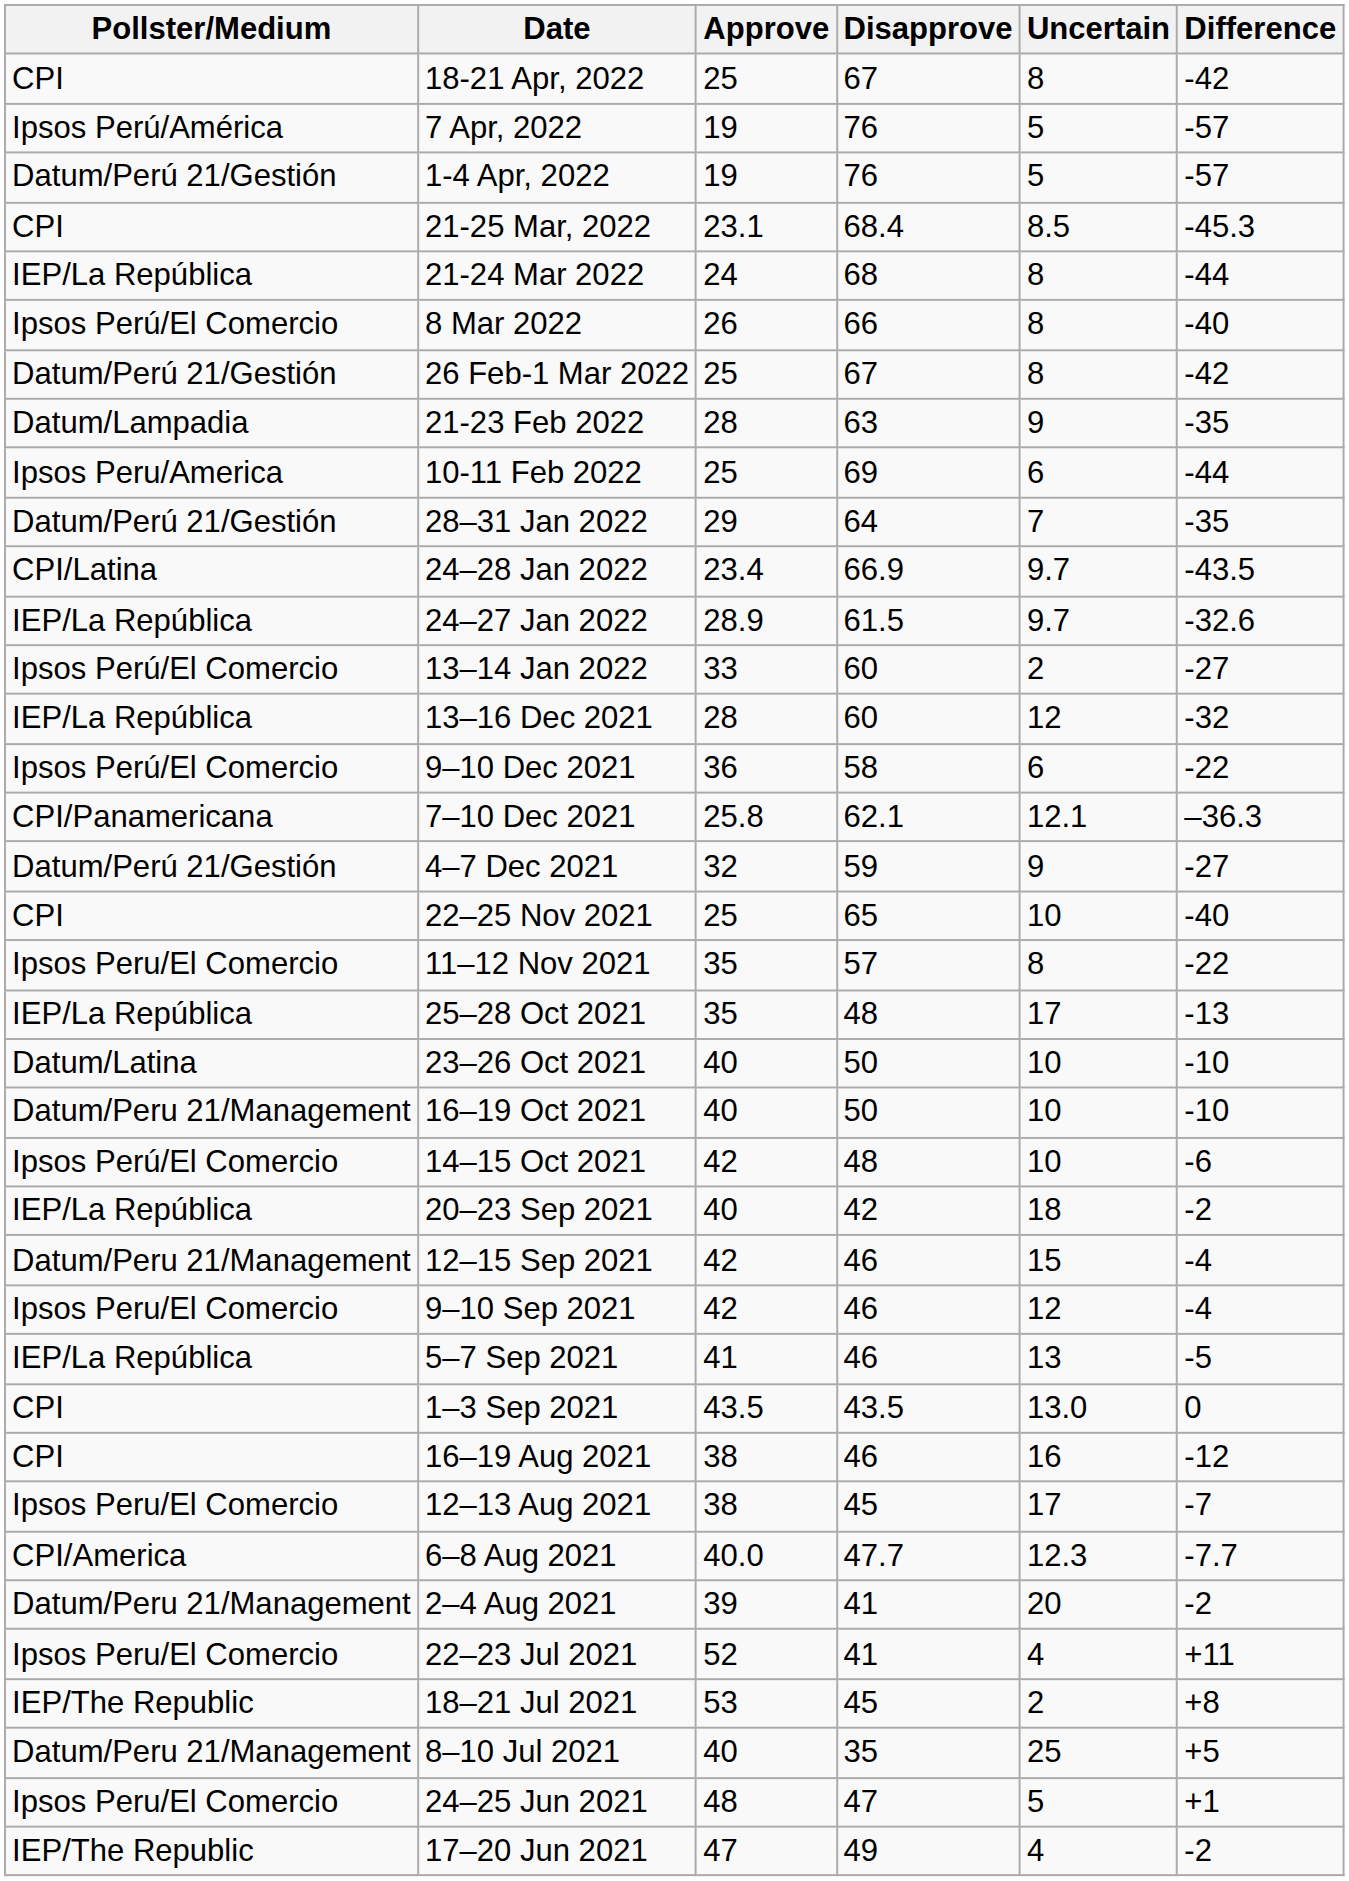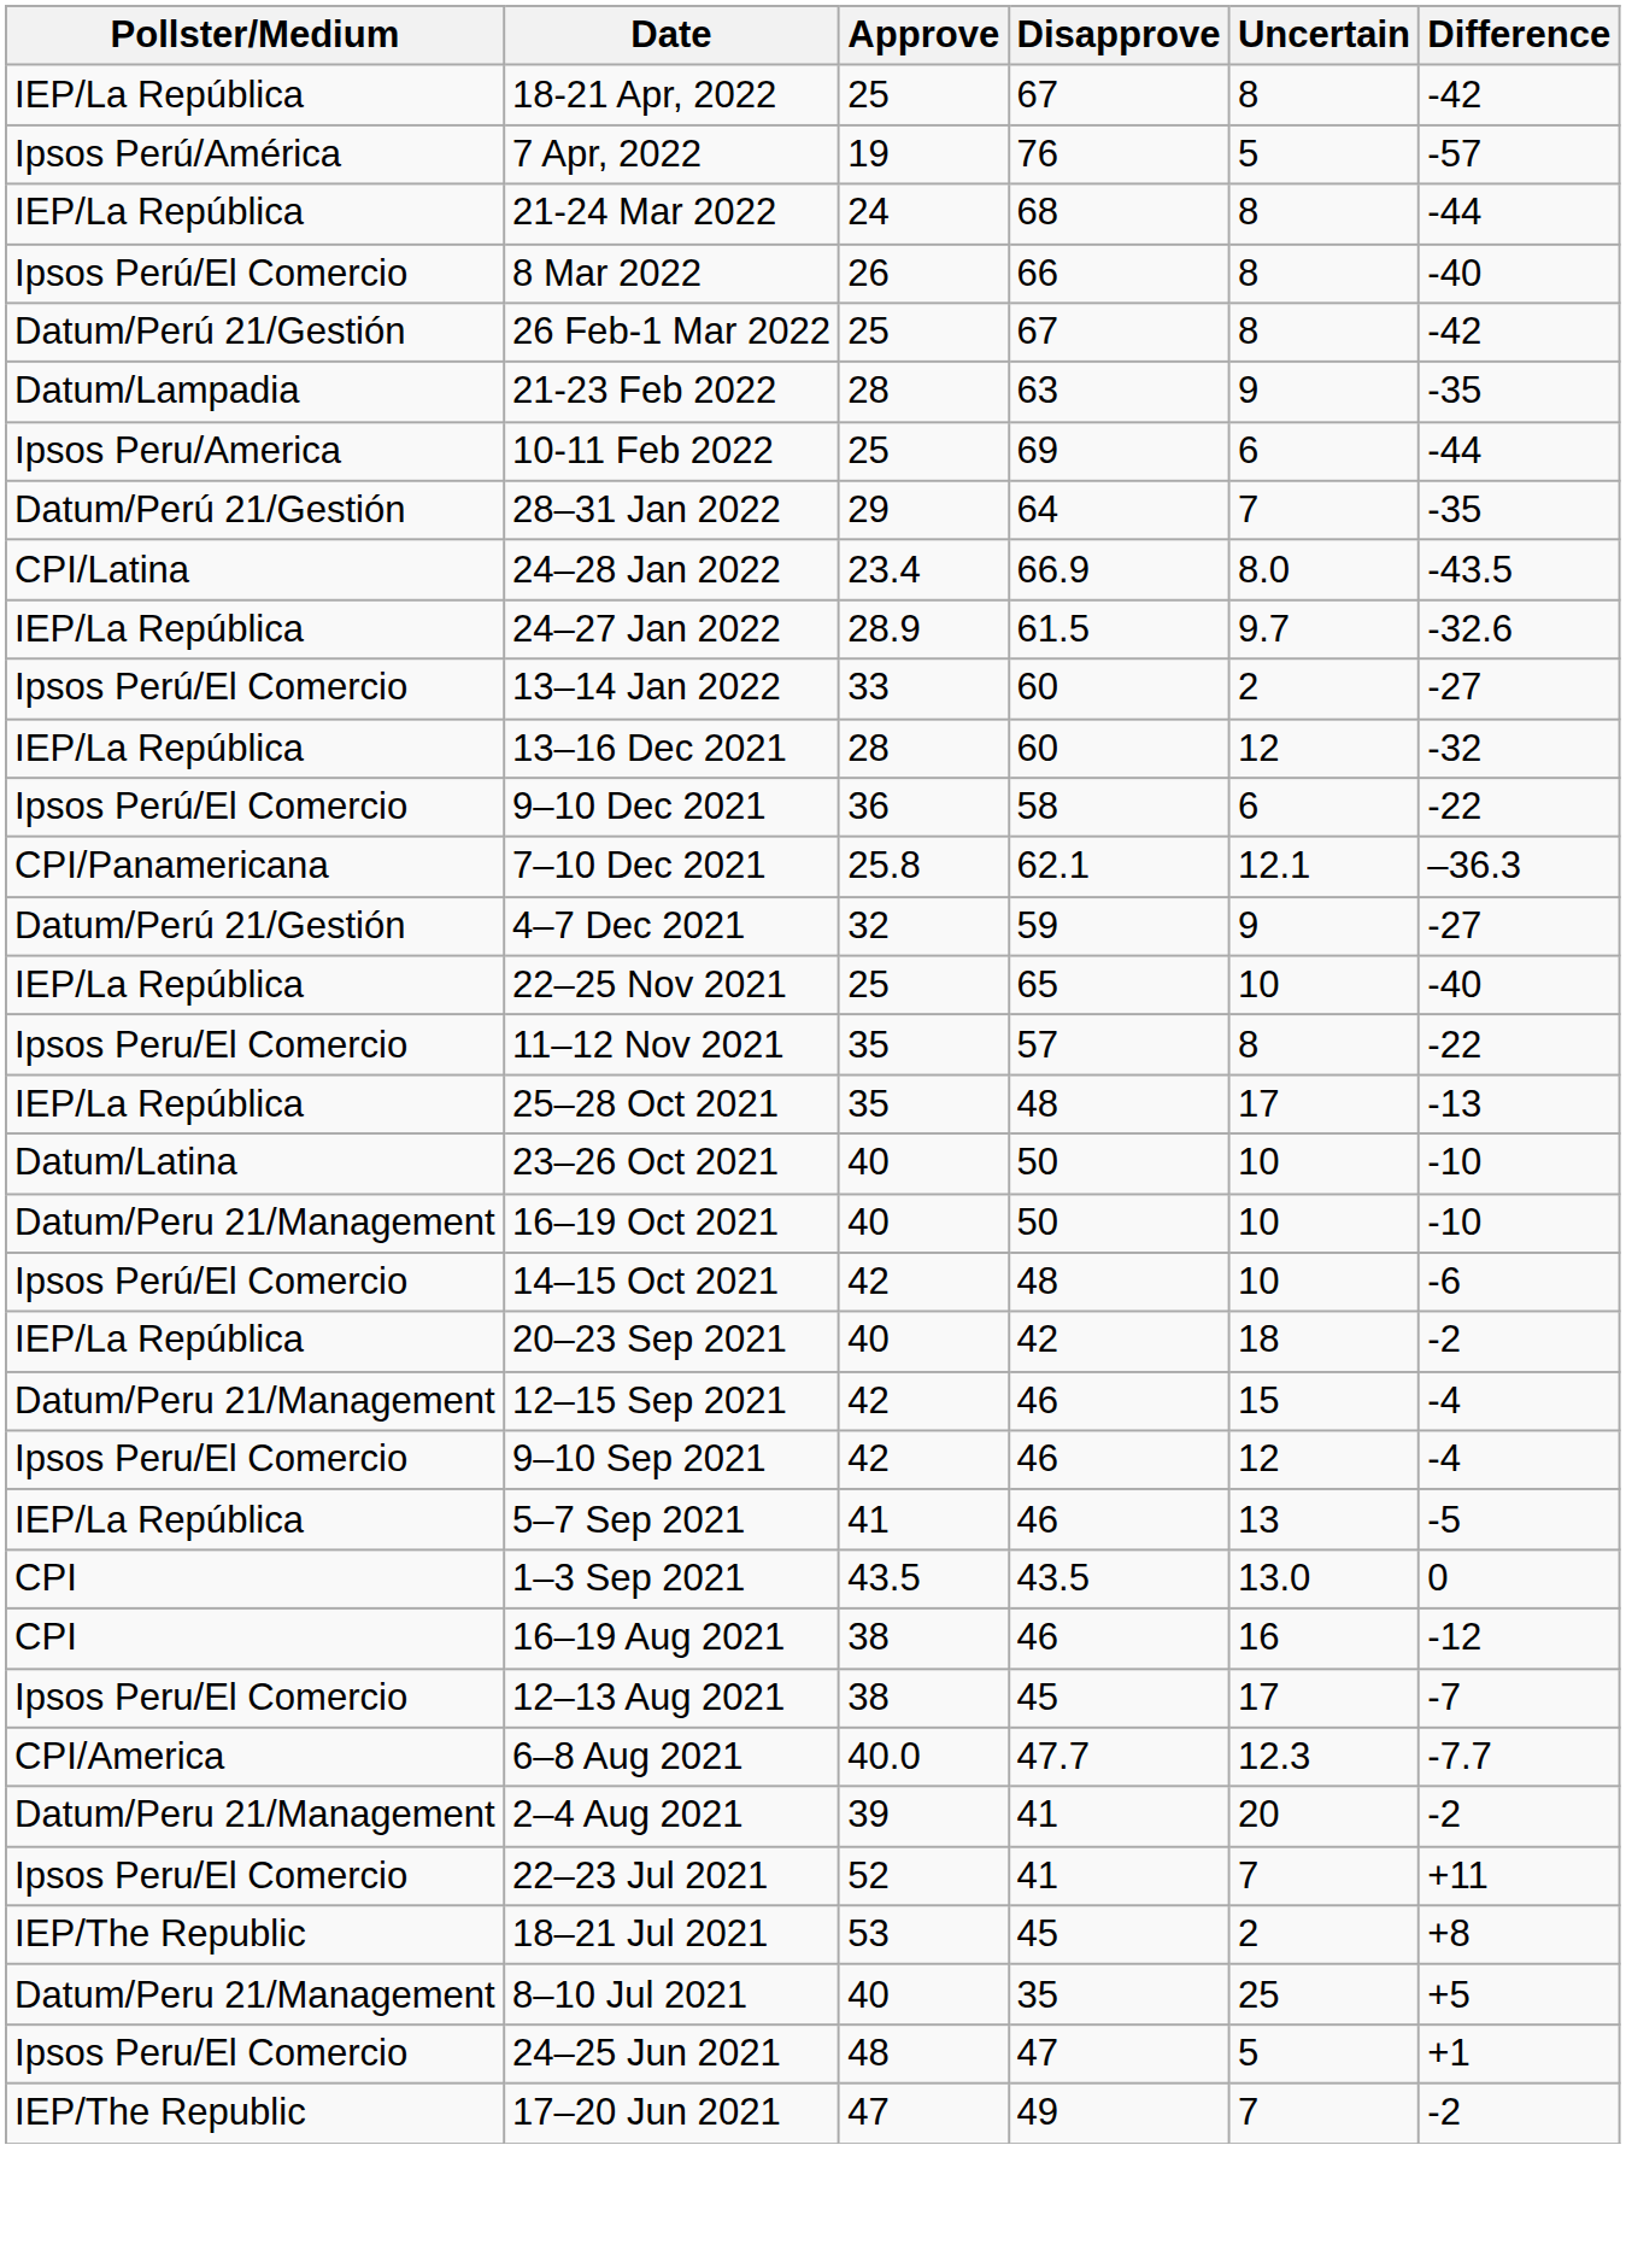18-21 Apr, 2022 | Pollster/Medium: CPI -> IEP/La República
- row: Datum/Perú 21/Gestión | 1-4 Apr, 2022 | 19 | 76 | 5 | -57
- row: CPI | 21-25 Mar, 2022 | 23.1 | 68.4 | 8.5 | -45.3
24–28 Jan 2022 | Uncertain: 9.7 -> 8.0
22–25 Nov 2021 | Pollster/Medium: CPI -> IEP/La República
22–23 Jul 2021 | Uncertain: 4 -> 7
17–20 Jun 2021 | Uncertain: 4 -> 7
